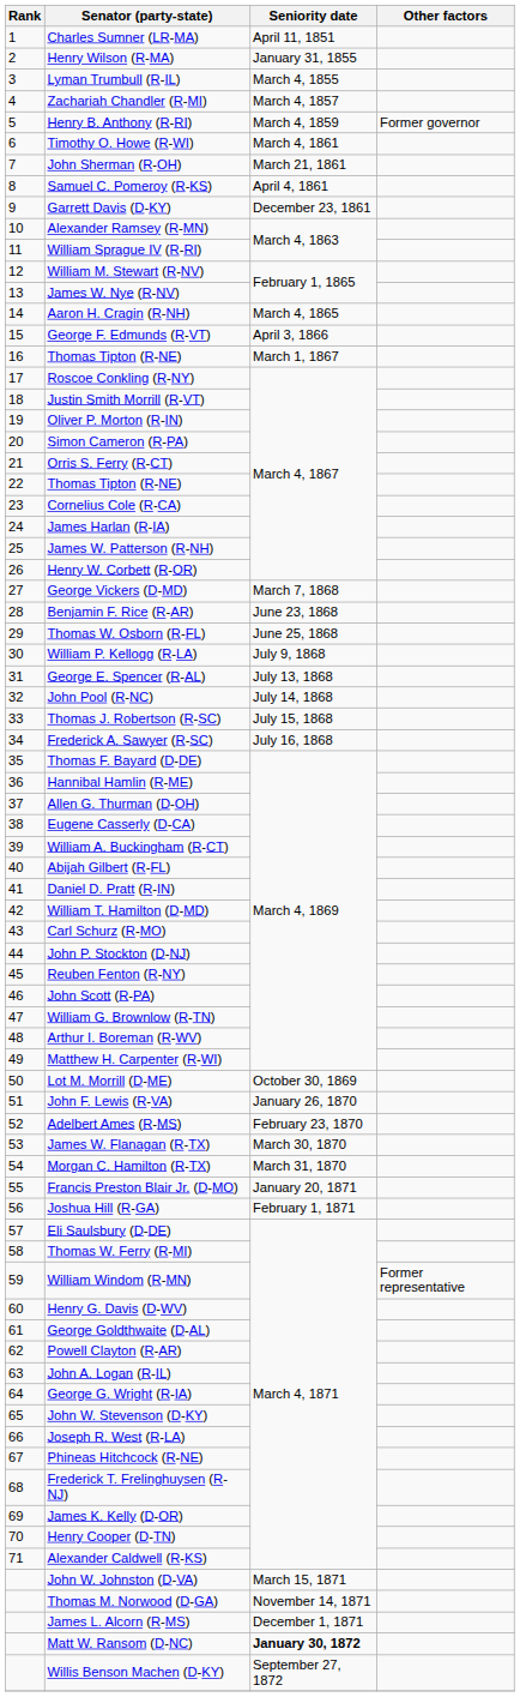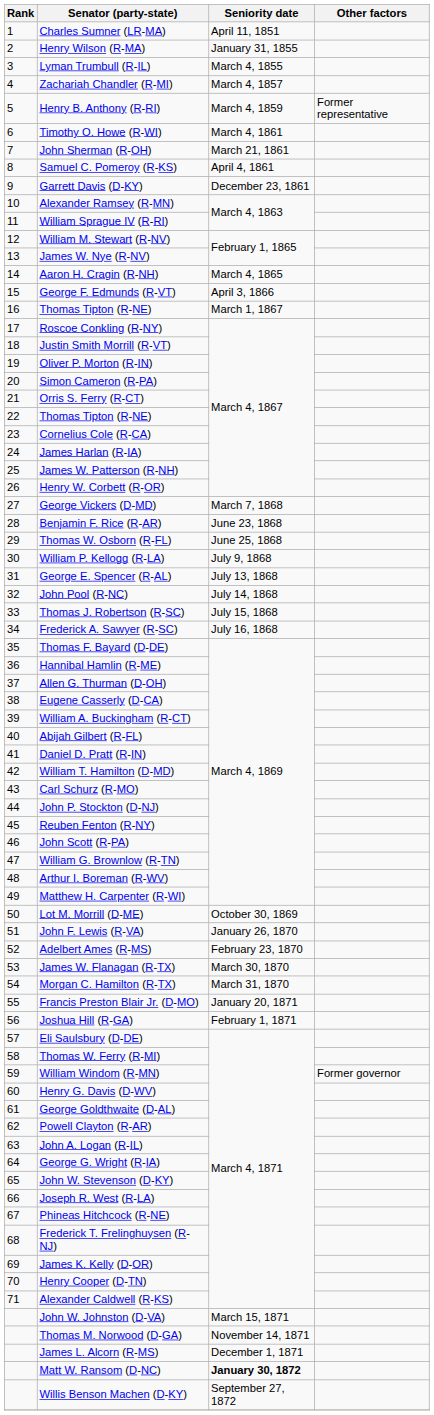Henry B. Anthony (R-RI) | Other factors: Former governor -> Former representative
William Windom (R-MN) | Other factors: Former representative -> Former governor
